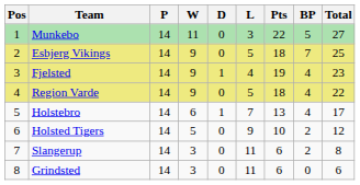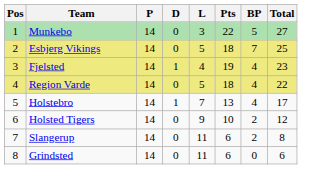- column: W | 11 | 9 | 9 | 9 | 6 | 5 | 3 | 3
